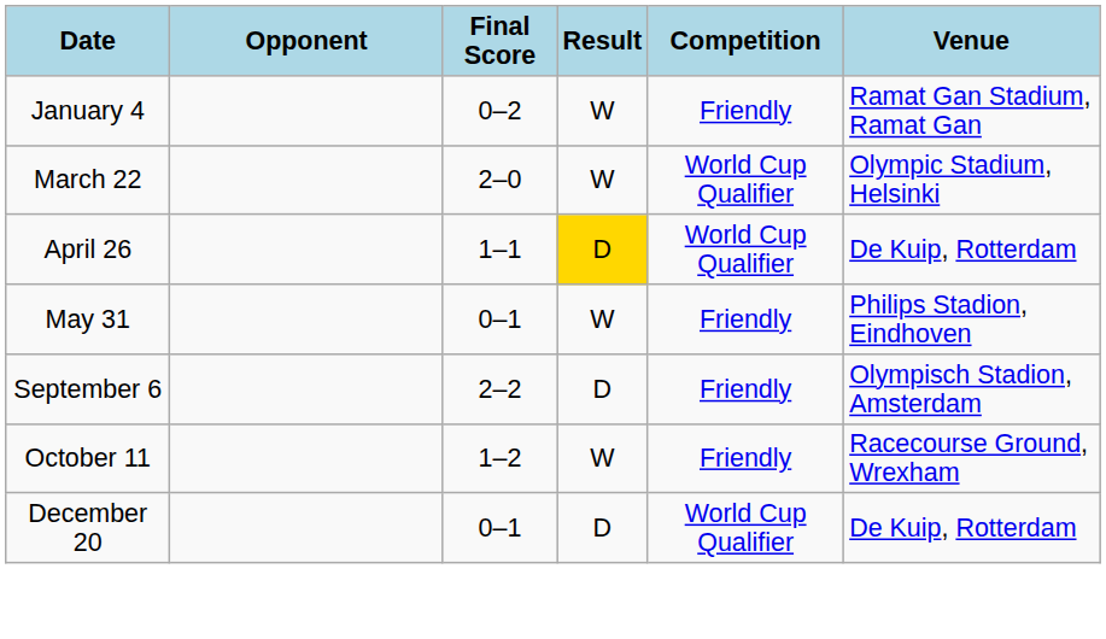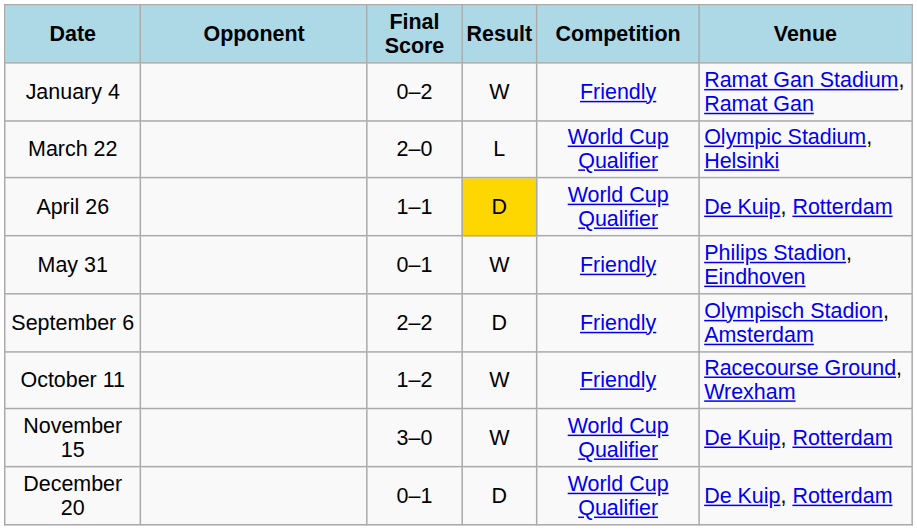March 22 | Result: W -> L
+ row: November 15 | 3–0 | W | World Cup Qualifier | De Kuip, Rotterdam
